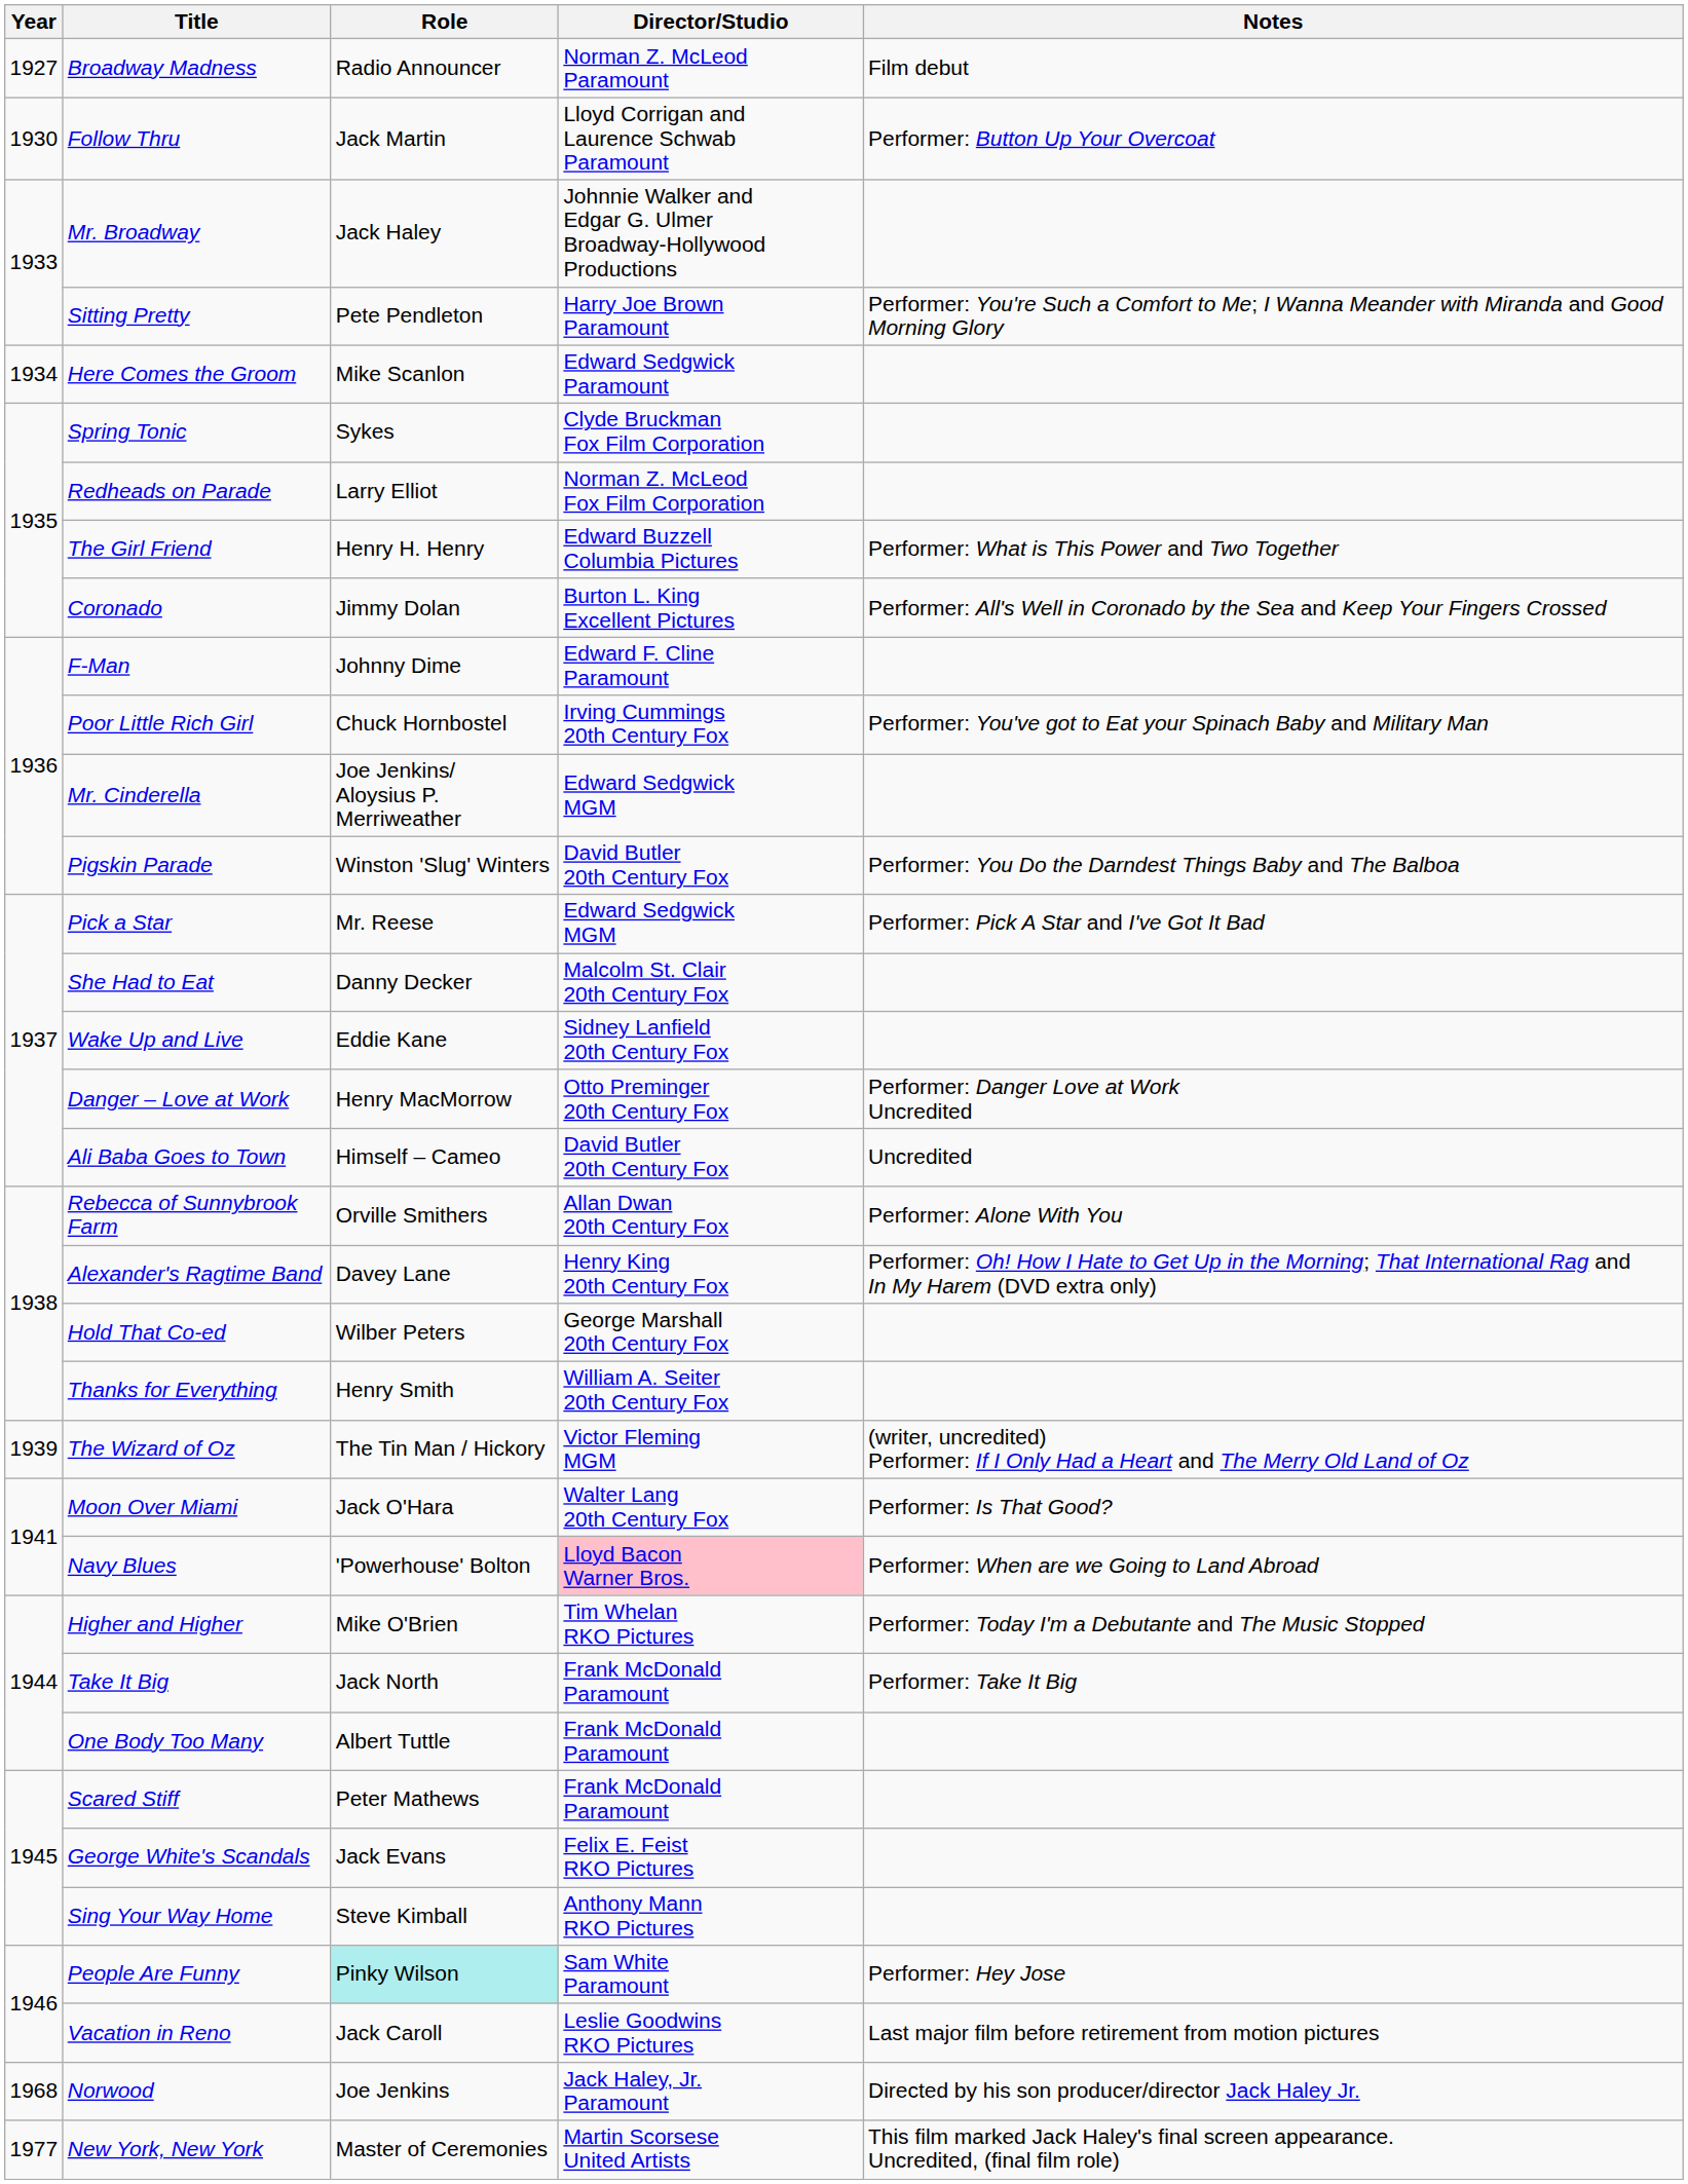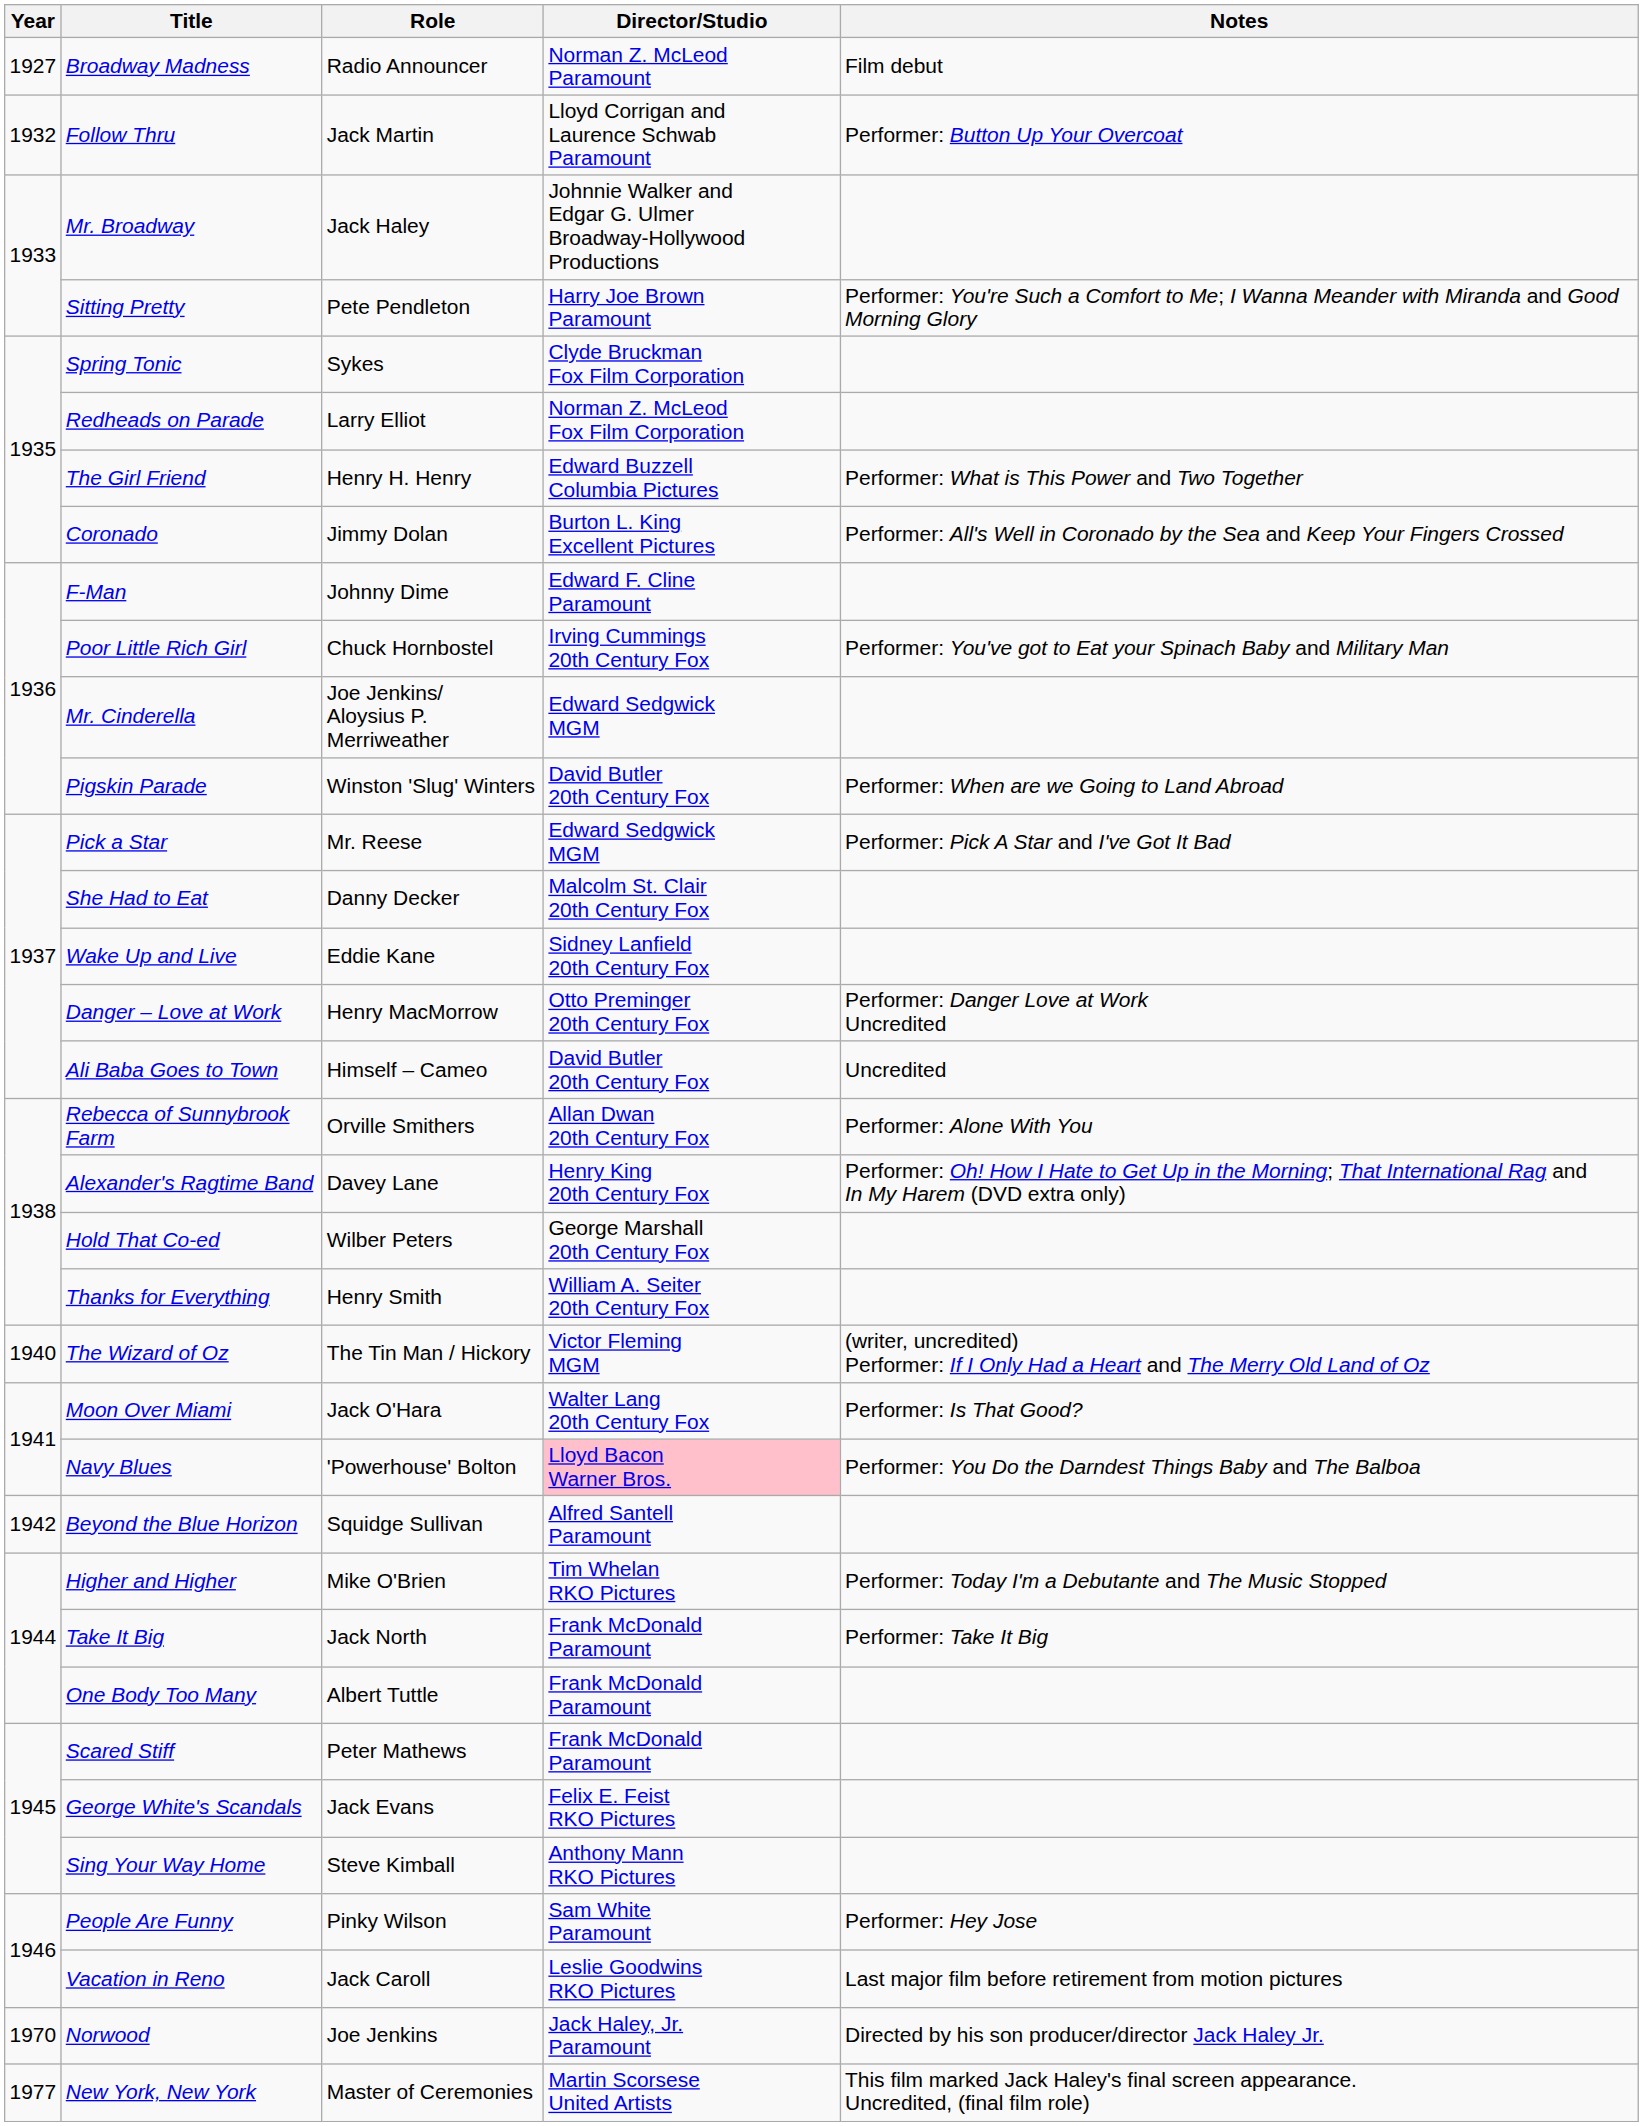Follow Thru | Year: 1930 -> 1932
- row: 1934 | Here Comes the Groom | Mike Scanlon | Edward Sedgwick Paramount
Pigskin Parade | Notes: Performer: You Do the Darndest Things Baby and The Balboa -> Performer: When are we Going to Land Abroad
The Wizard of Oz | Year: 1939 -> 1940
Navy Blues | Notes: Performer: When are we Going to Land Abroad -> Performer: You Do the Darndest Things Baby and The Balboa
+ row: 1942 | Beyond the Blue Horizon | Squidge Sullivan | Alfred Santell Paramount
People Are Funny | Role: paleturquoise background -> no background
Norwood | Year: 1968 -> 1970
